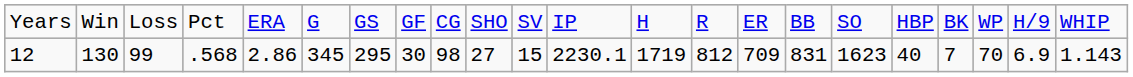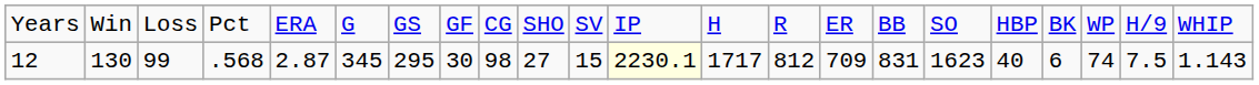12 | column 5: 2.86 -> 2.87
12 | column 12: no background -> lightyellow background
12 | column 13: 1719 -> 1717
12 | column 19: 7 -> 6
12 | column 20: 70 -> 74
12 | column 21: 6.9 -> 7.5
